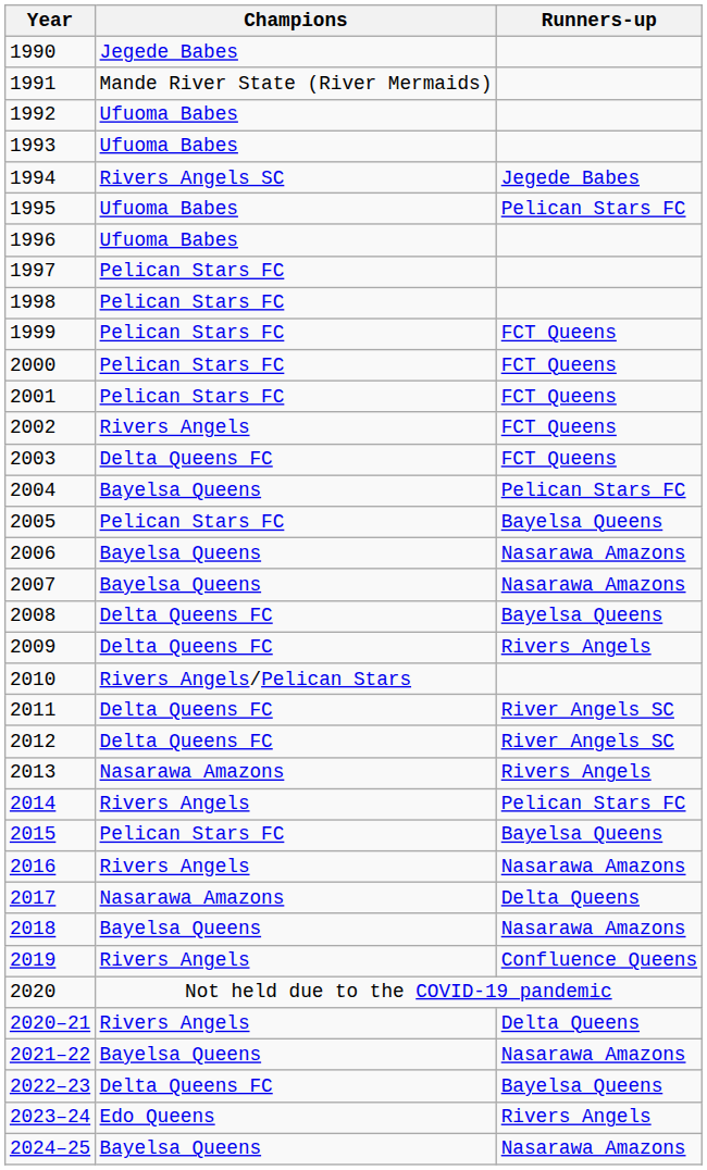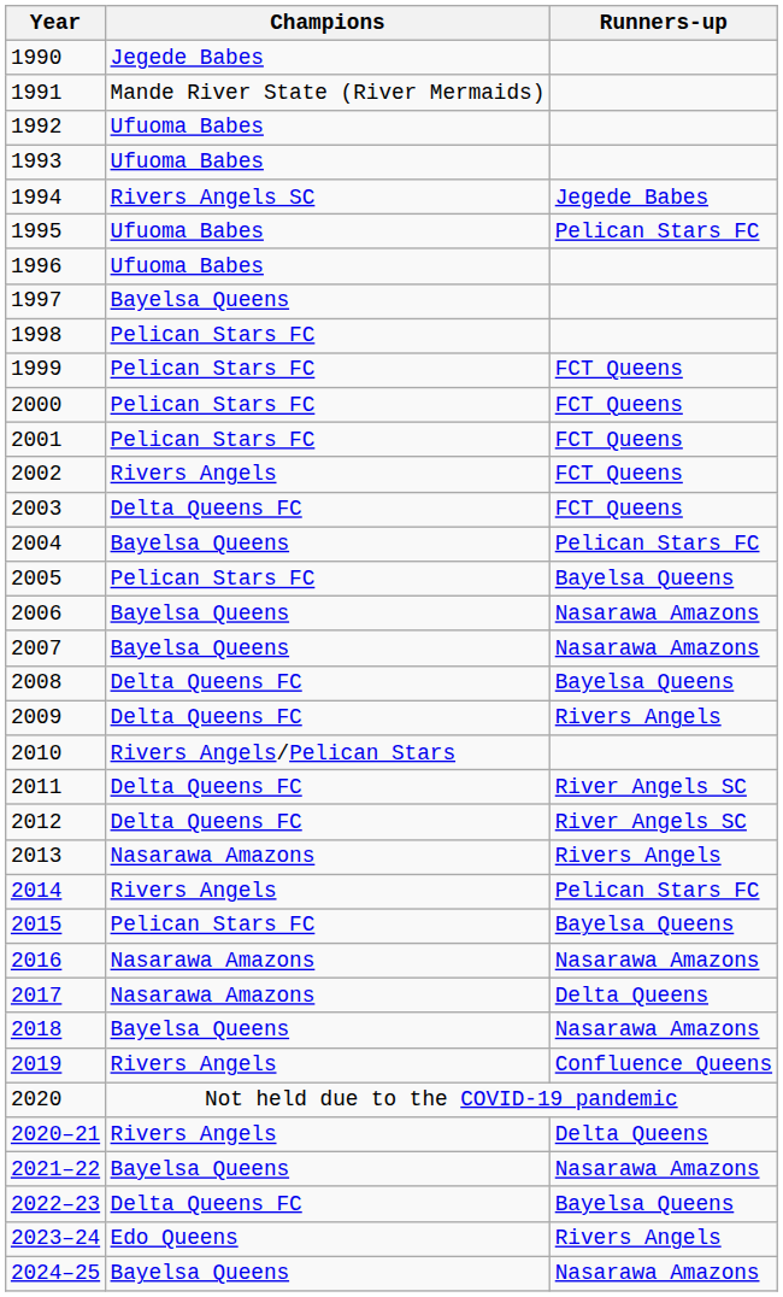1997 | Champions: Pelican Stars FC -> Bayelsa Queens
2016 | Champions: Rivers Angels -> Nasarawa Amazons
